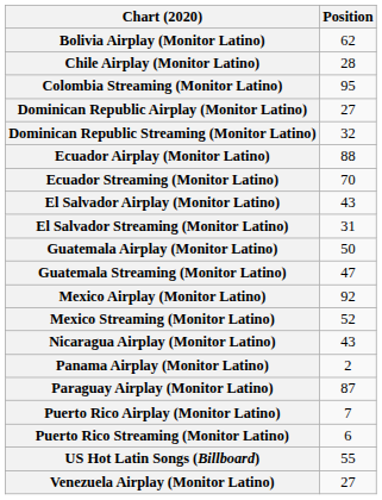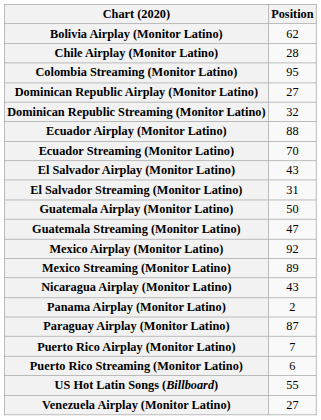Mexico Streaming (Monitor Latino) | Position: 52 -> 89
